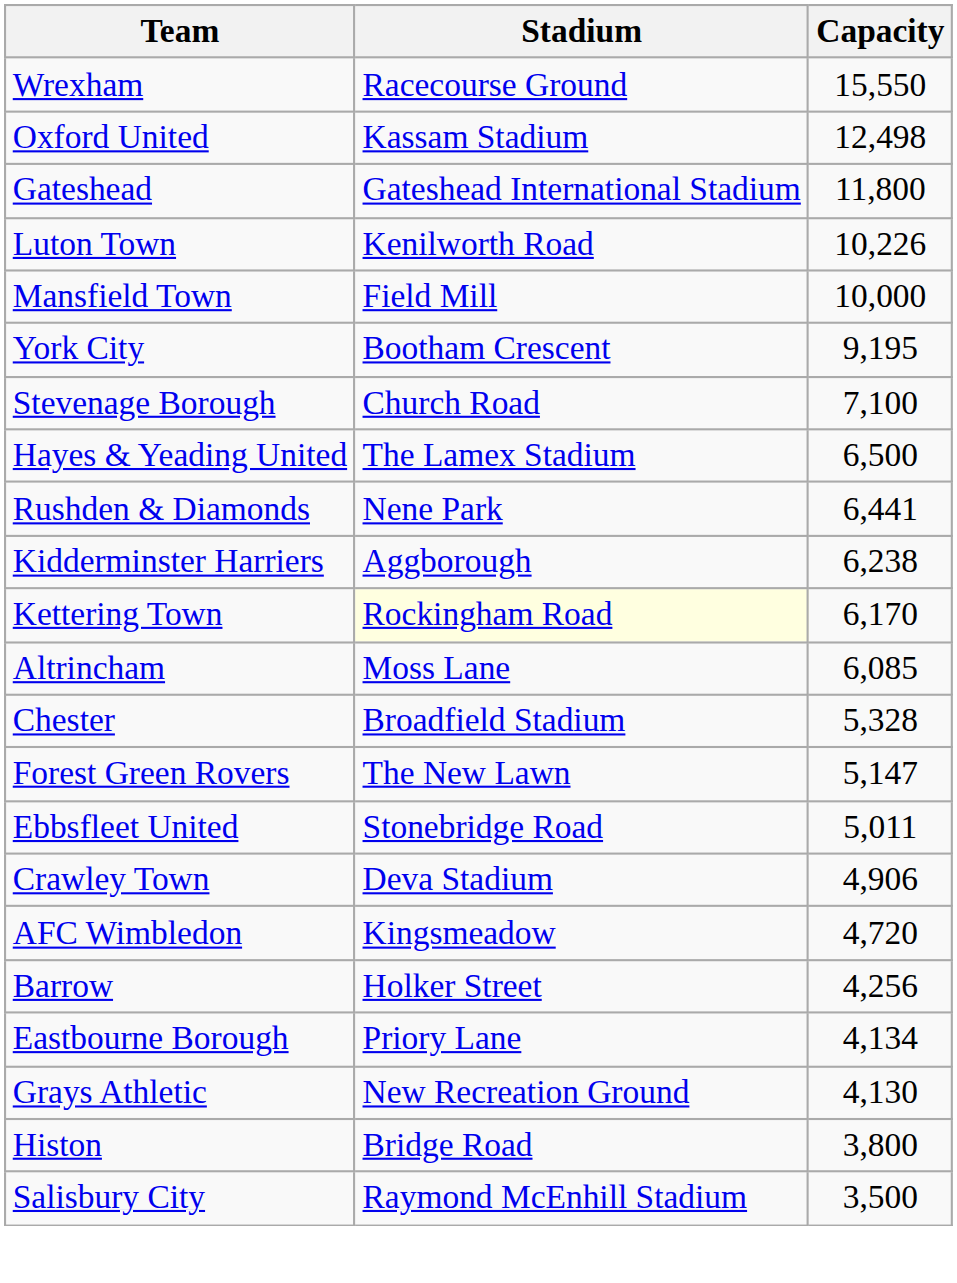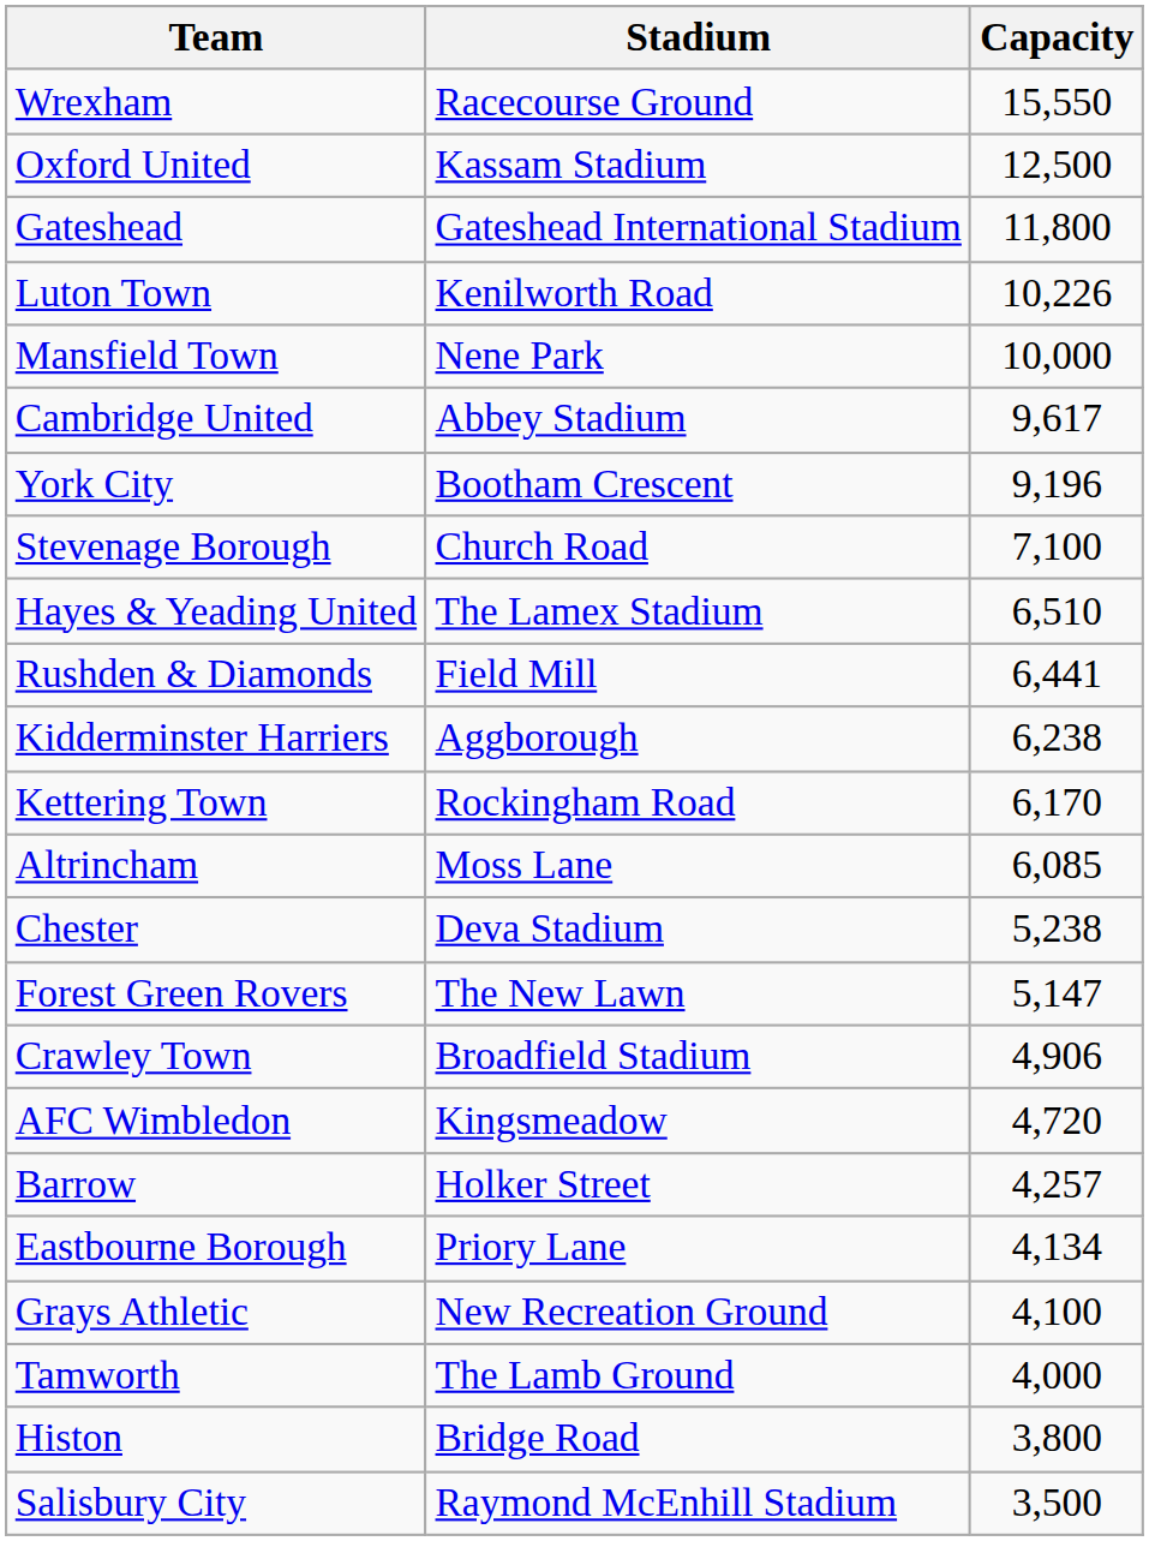Oxford United | Capacity: 12,498 -> 12,500
Mansfield Town | Stadium: Field Mill -> Nene Park
+ row: Cambridge United | Abbey Stadium | 9,617
York City | Capacity: 9,195 -> 9,196
Hayes & Yeading United | Capacity: 6,500 -> 6,510
Rushden & Diamonds | Stadium: Nene Park -> Field Mill
Kettering Town | Stadium: lightyellow background -> no background
Chester | Stadium: Broadfield Stadium -> Deva Stadium
Chester | Capacity: 5,328 -> 5,238
- row: Ebbsfleet United | Stonebridge Road | 5,011
Crawley Town | Stadium: Deva Stadium -> Broadfield Stadium
Barrow | Capacity: 4,256 -> 4,257
Grays Athletic | Capacity: 4,130 -> 4,100
+ row: Tamworth | The Lamb Ground | 4,000
